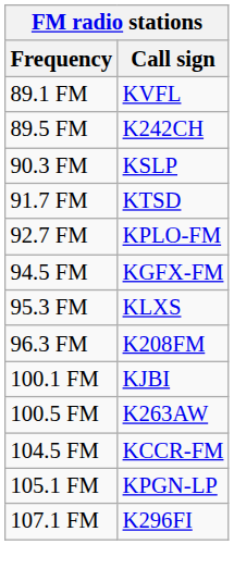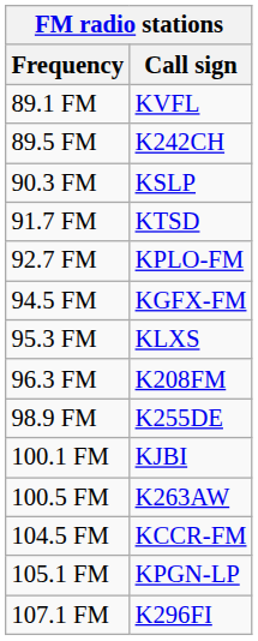+ row: 98.9 FM | K255DE
